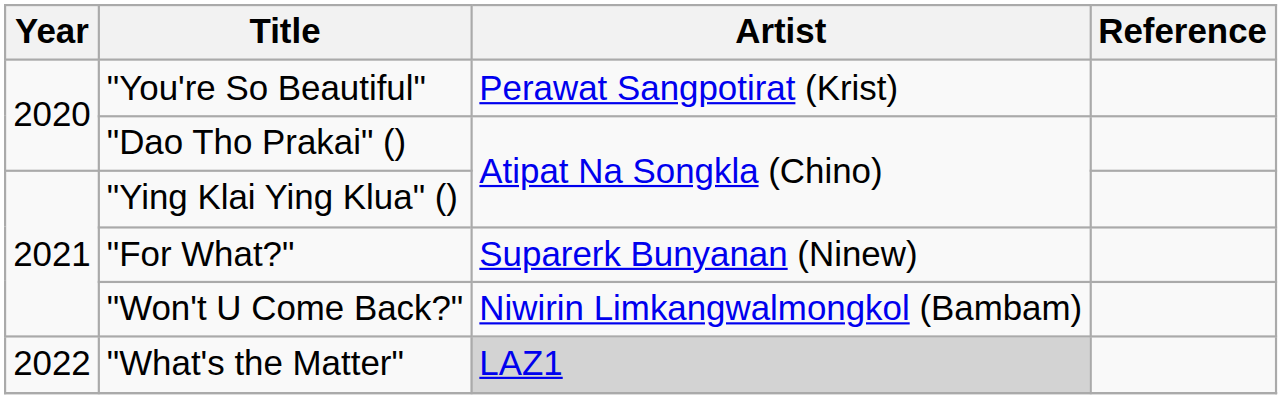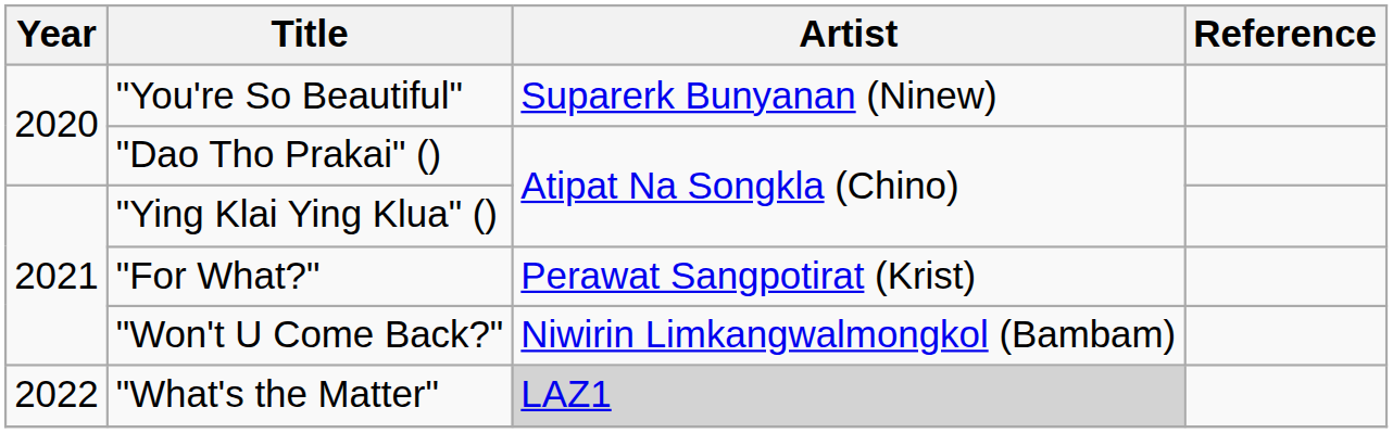"You're So Beautiful" | Artist: Perawat Sangpotirat (Krist) -> Suparerk Bunyanan (Ninew)
"For What?" | Artist: Suparerk Bunyanan (Ninew) -> Perawat Sangpotirat (Krist)
